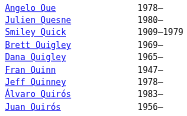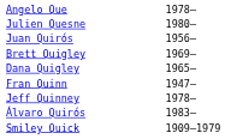rows swapped: Smiley Quick <-> Juan Quirós
